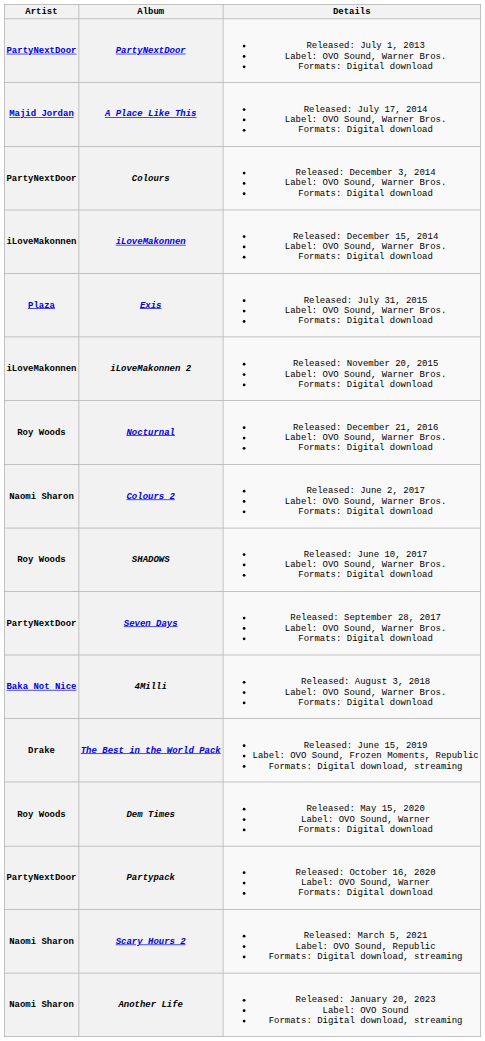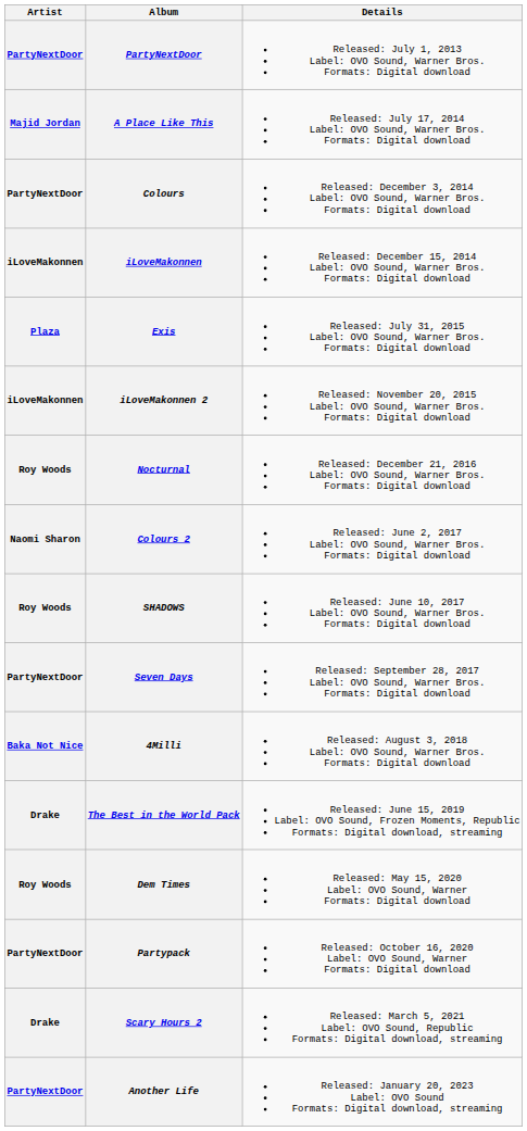Scary Hours 2 | Artist: Naomi Sharon -> Drake
Another Life | Artist: Naomi Sharon -> PartyNextDoor
